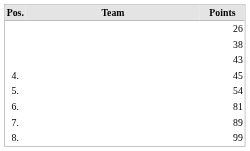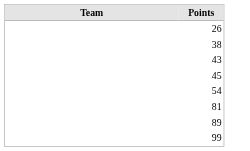- column: Pos. | 4. | 5. | 6. | 7. | 8.
